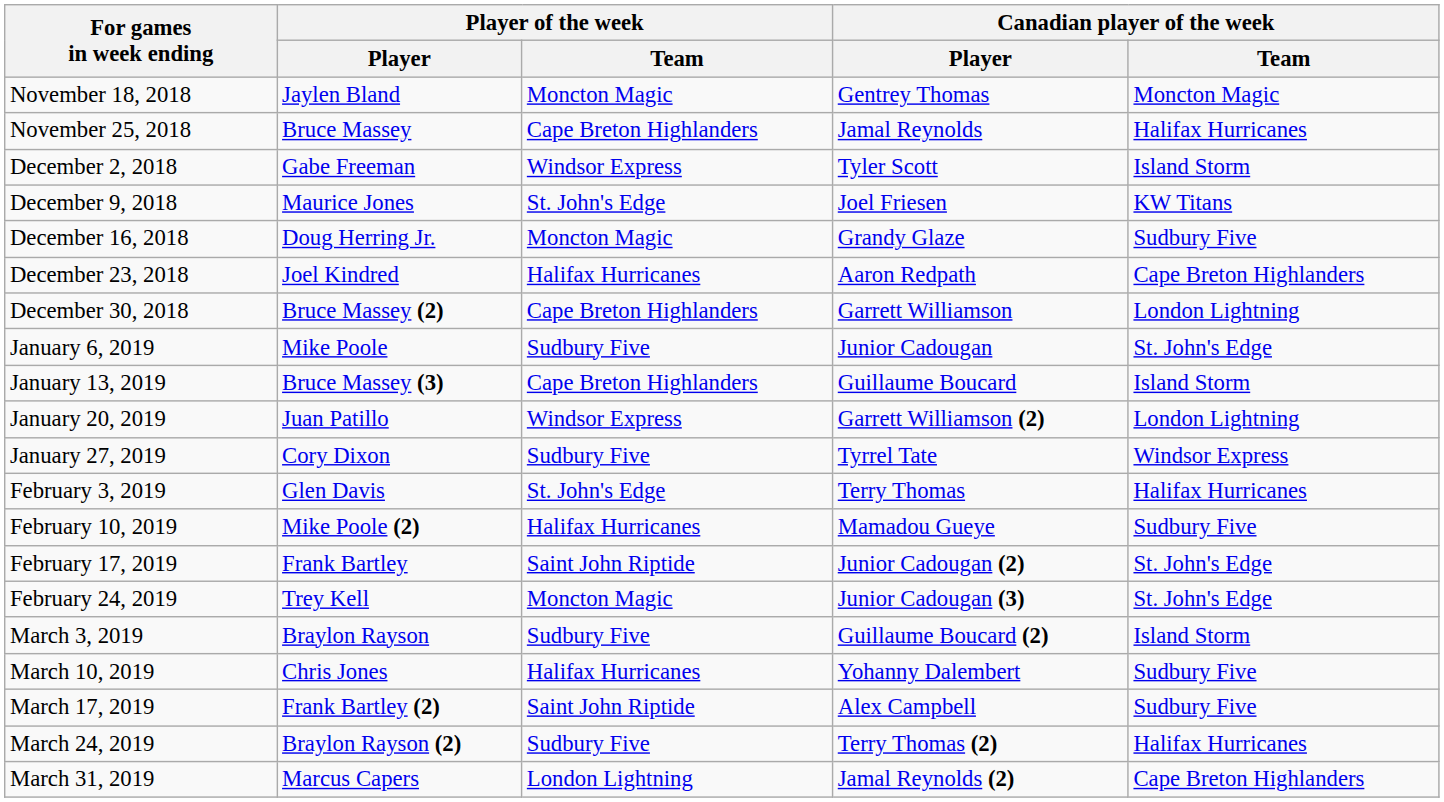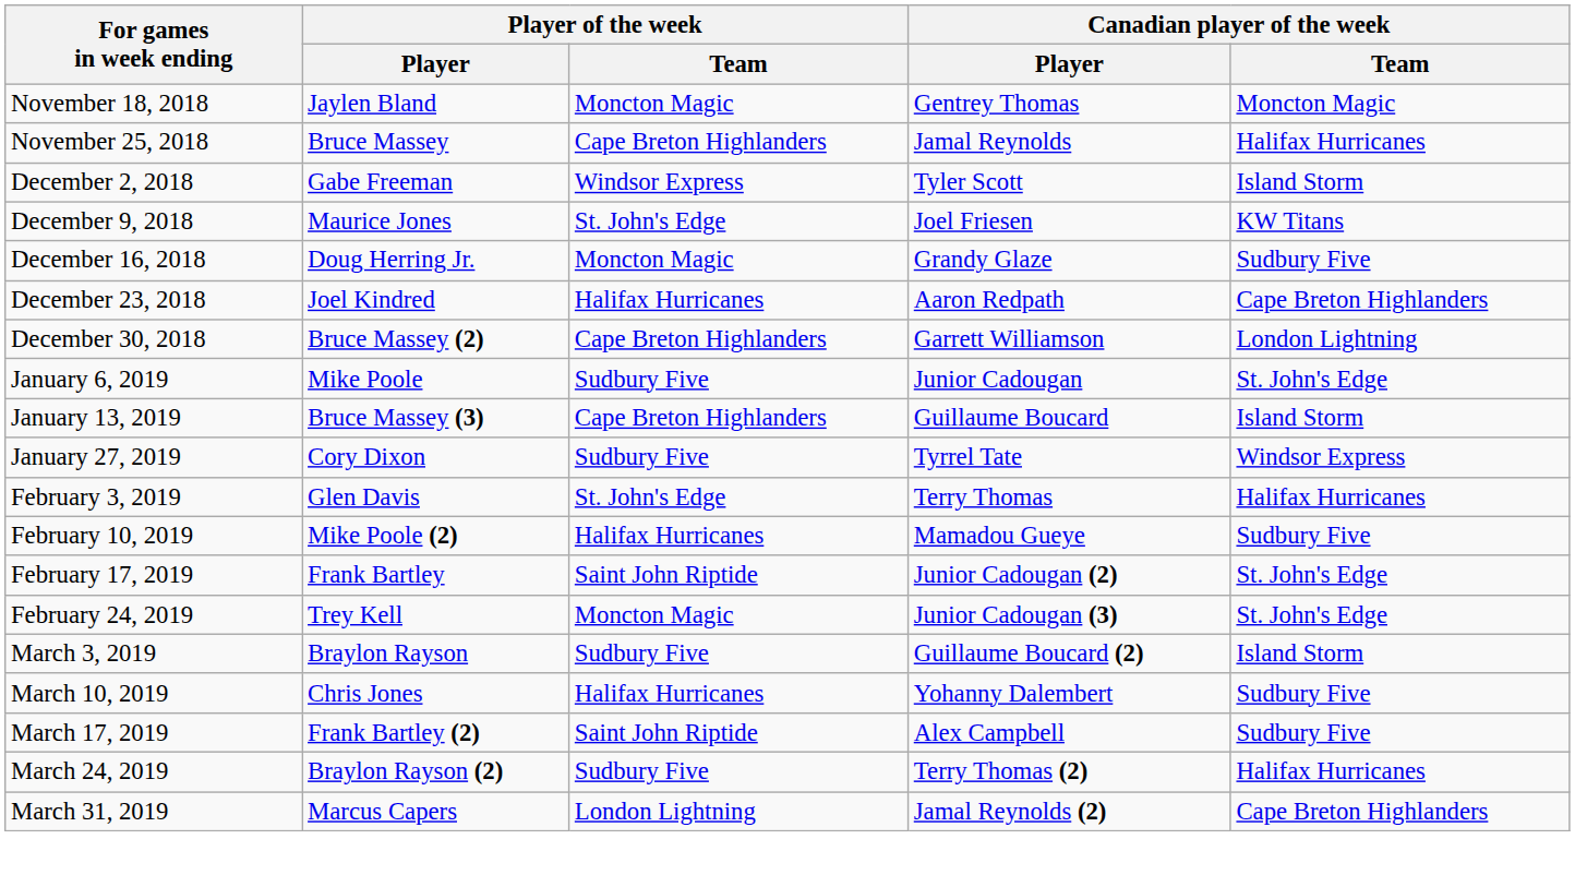- row: January 20, 2019 | Juan Patillo | Windsor Express | Garrett Williamson (2) | London Lightning
